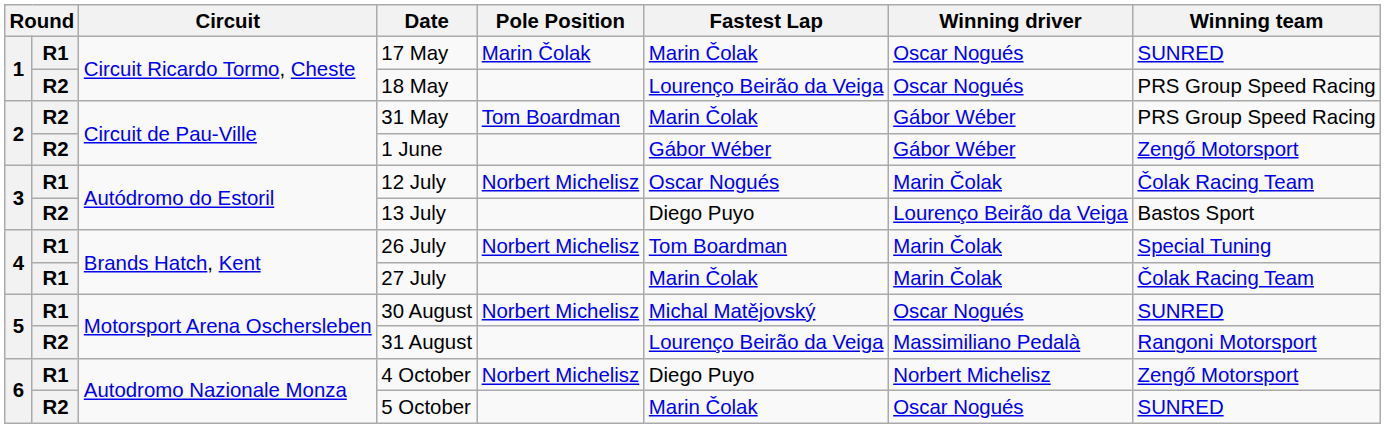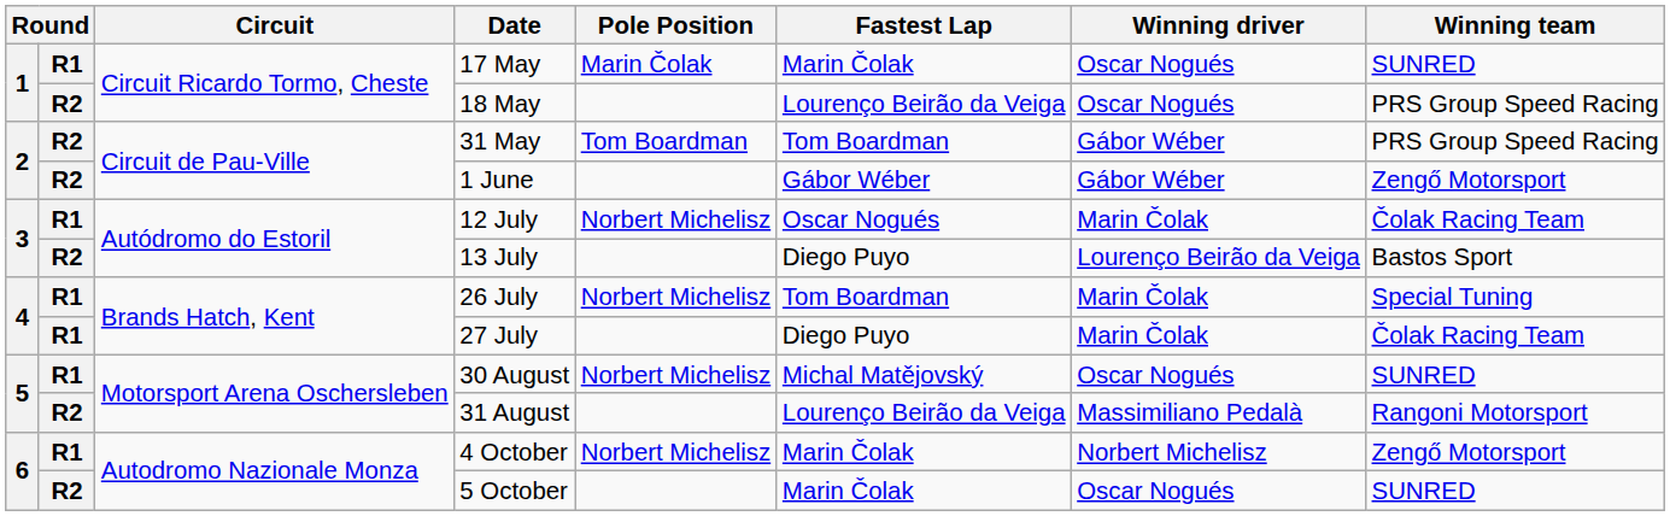31 May | Fastest Lap: Marin Čolak -> Tom Boardman
27 July | Fastest Lap: Marin Čolak -> Diego Puyo
4 October | Fastest Lap: Diego Puyo -> Marin Čolak
